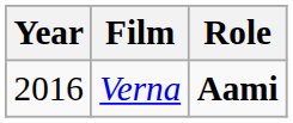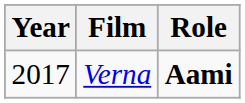Verna | Year: 2016 -> 2017
